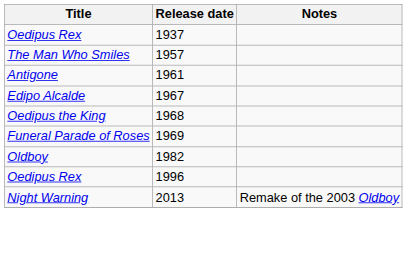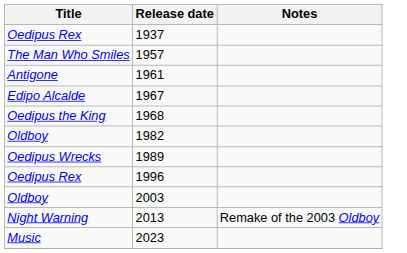- row: Funeral Parade of Roses | 1969
+ row: Oedipus Wrecks | 1989
+ row: Oldboy | 2003
+ row: Music | 2023
